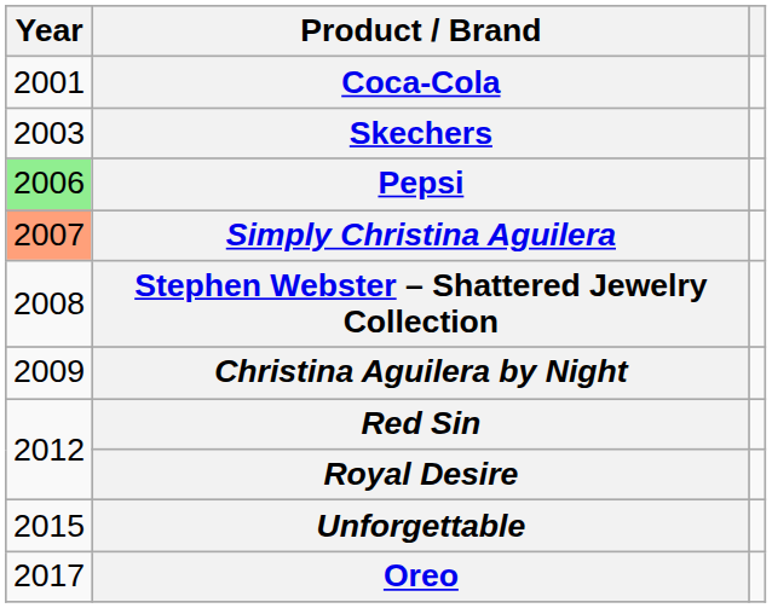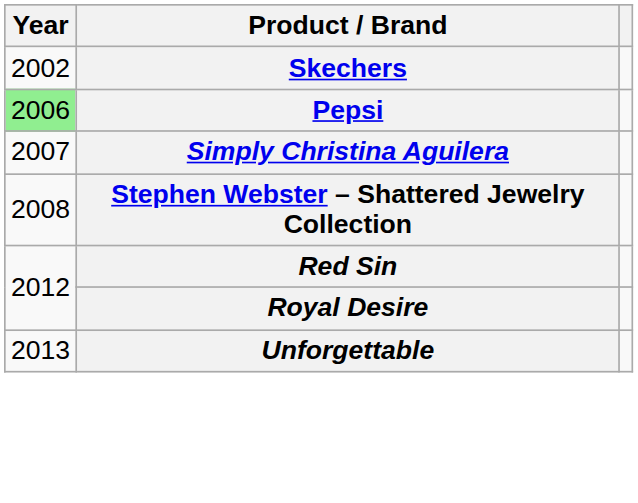- row: 2001 | Coca-Cola
Skechers | Year: 2003 -> 2002
Simply Christina Aguilera | Year: lightsalmon background -> no background
- row: 2009 | Christina Aguilera by Night
Unforgettable | Year: 2015 -> 2013
- row: 2017 | Oreo
